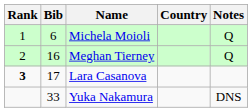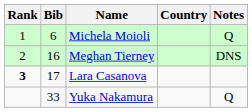Meghan Tierney | Notes: Q -> DNS
Yuka Nakamura | Notes: DNS -> Q
